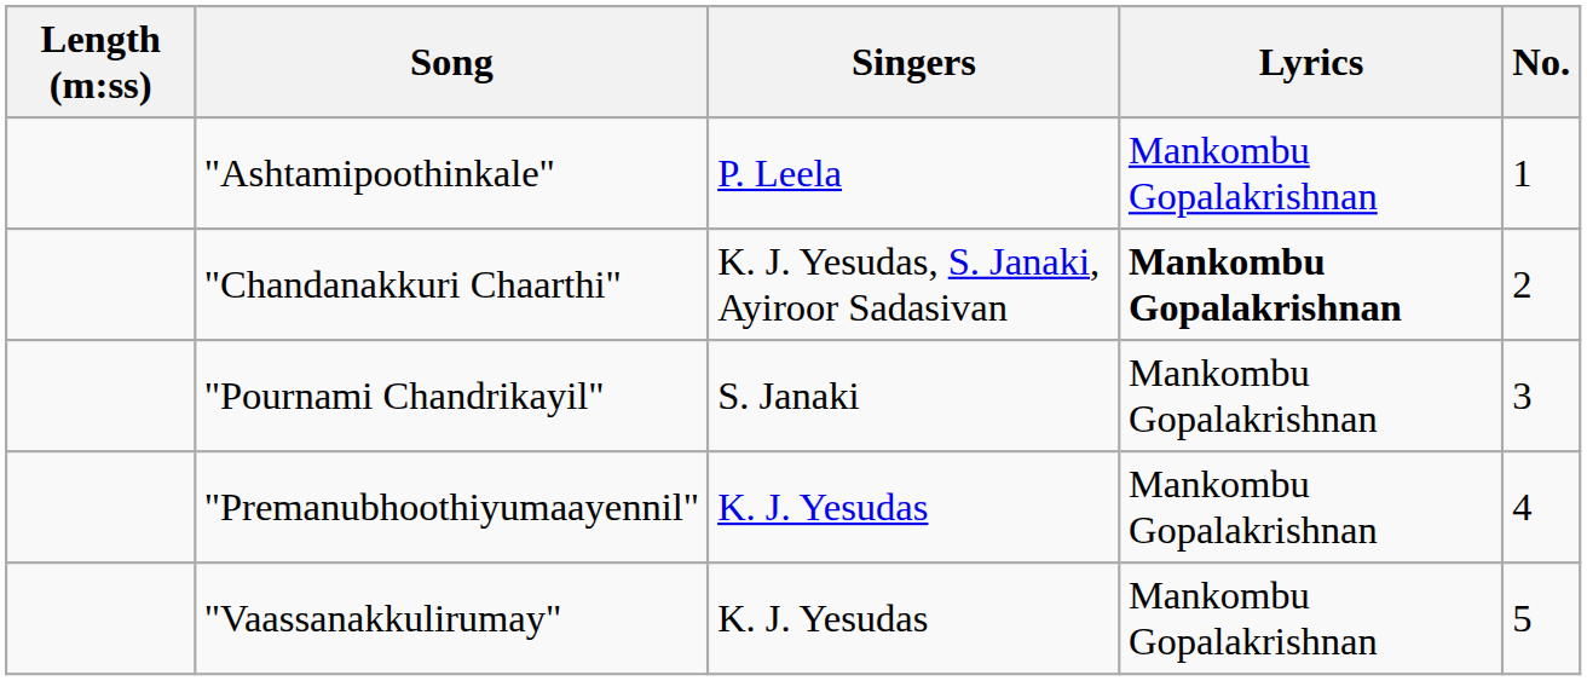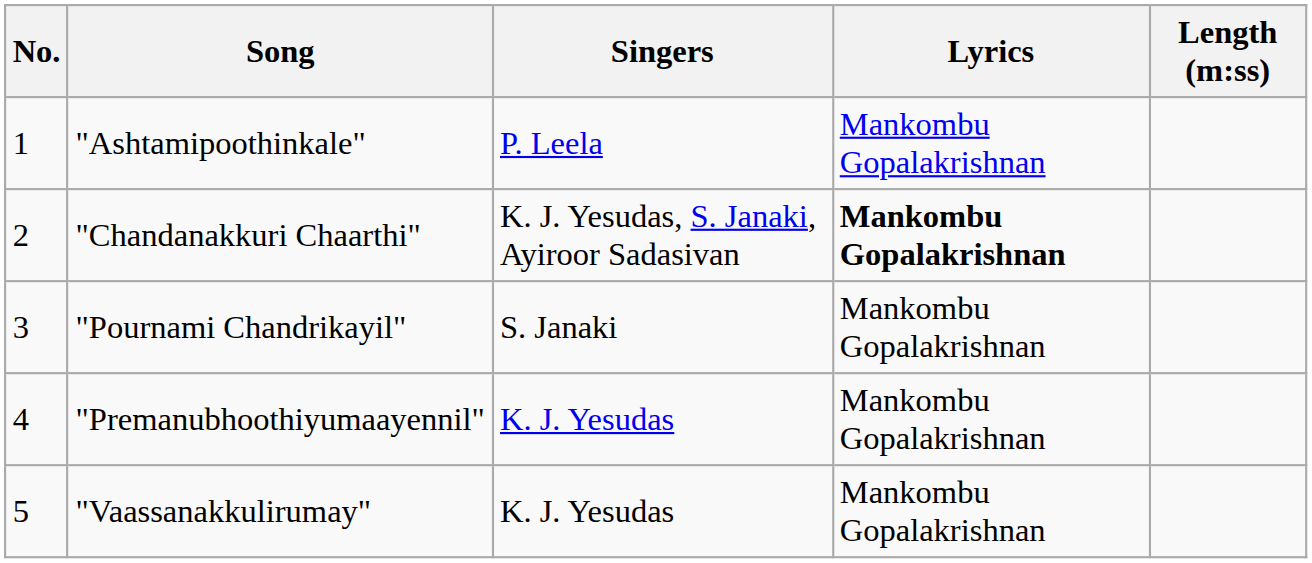columns swapped: No. <-> Length (m:ss)
